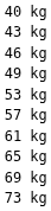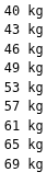- row: 73 kg
